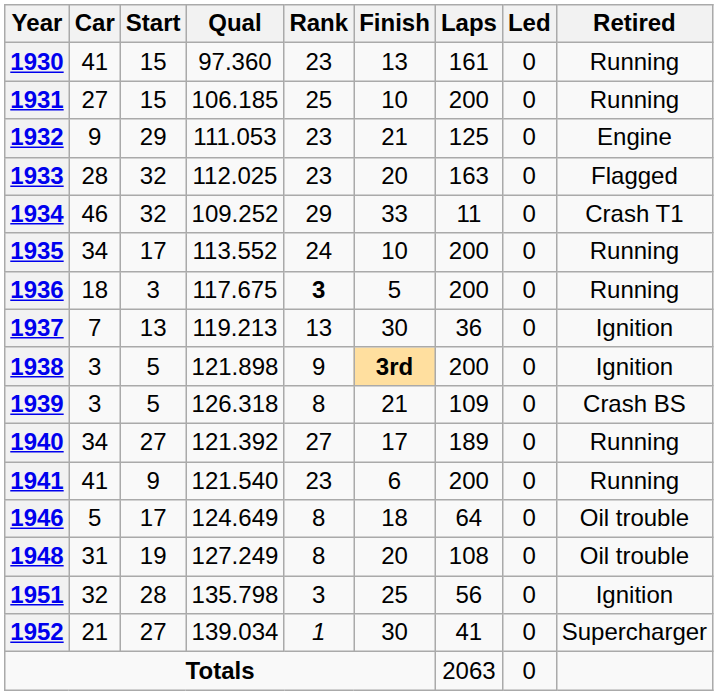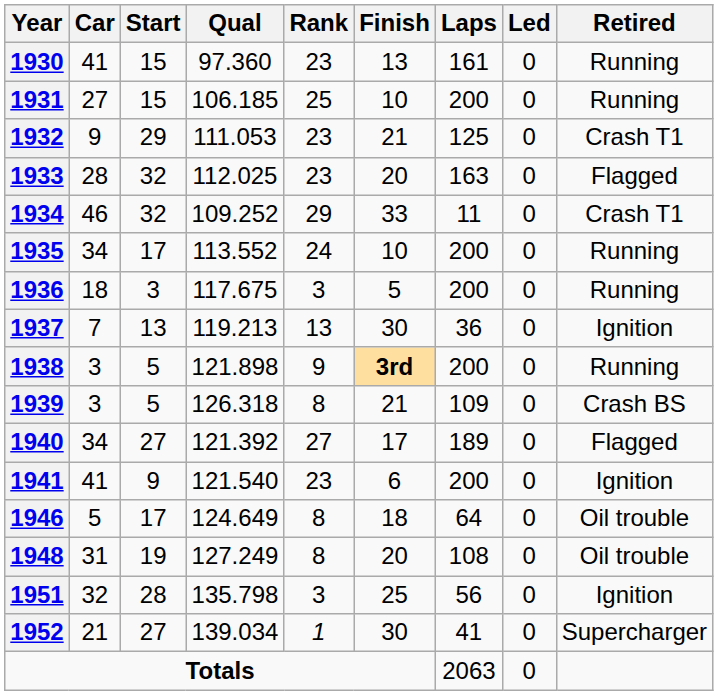1932 | Retired: Engine -> Crash T1
1936 | Rank: bold -> normal
1938 | Retired: Ignition -> Running
1940 | Retired: Running -> Flagged
1941 | Retired: Running -> Ignition
